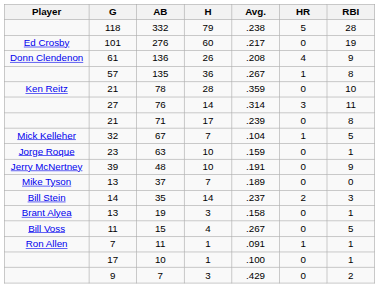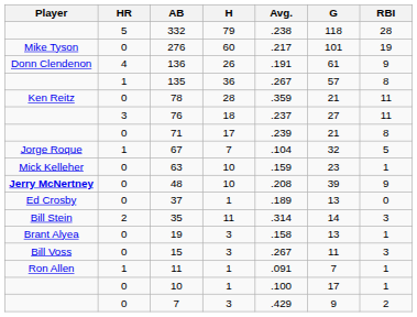columns swapped: G <-> HR
276 | Player: Ed Crosby -> Mike Tyson
136 | Avg.: .208 -> .191
78 | RBI: 10 -> 11
76 | H: 14 -> 18
76 | Avg.: .314 -> .237
67 | Player: Mick Kelleher -> Jorge Roque
63 | Player: Jorge Roque -> Mick Kelleher
48 | Player: normal -> bold
48 | Avg.: .191 -> .208
37 | Player: Mike Tyson -> Ed Crosby
37 | H: 7 -> 1
35 | H: 14 -> 11
35 | Avg.: .237 -> .314
15 | H: 4 -> 3
15 | RBI: 5 -> 3
